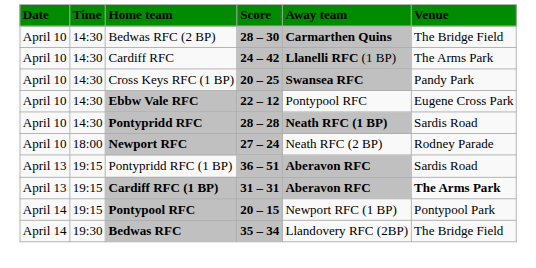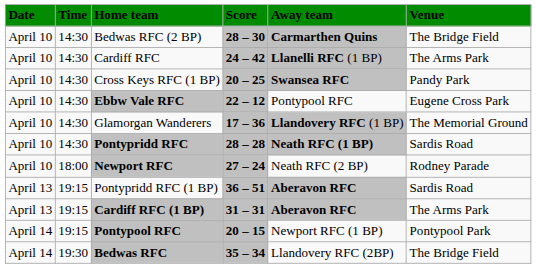+ row: April 10 | 14:30 | Glamorgan Wanderers | 17 – 36 | Llandovery RFC (1 BP) | The Memorial Ground
Cardiff RFC (1 BP) | Venue: bold -> normal
